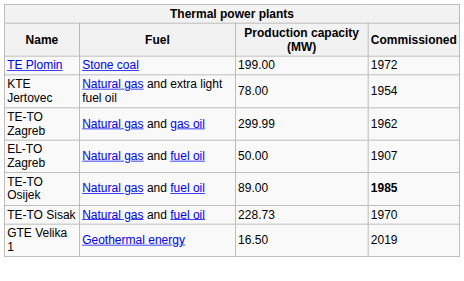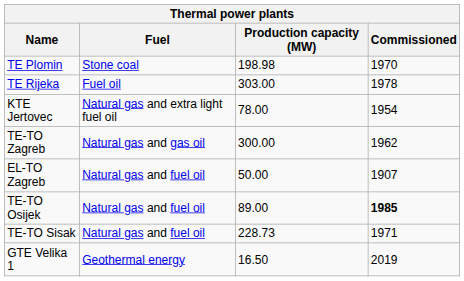TE Plomin | Production capacity (MW): 199.00 -> 198.98
TE Plomin | Commissioned: 1972 -> 1970
+ row: TE Rijeka | Fuel oil | 303.00 | 1978
TE-TO Zagreb | Production capacity (MW): 299.99 -> 300.00
TE-TO Sisak | Commissioned: 1970 -> 1971
